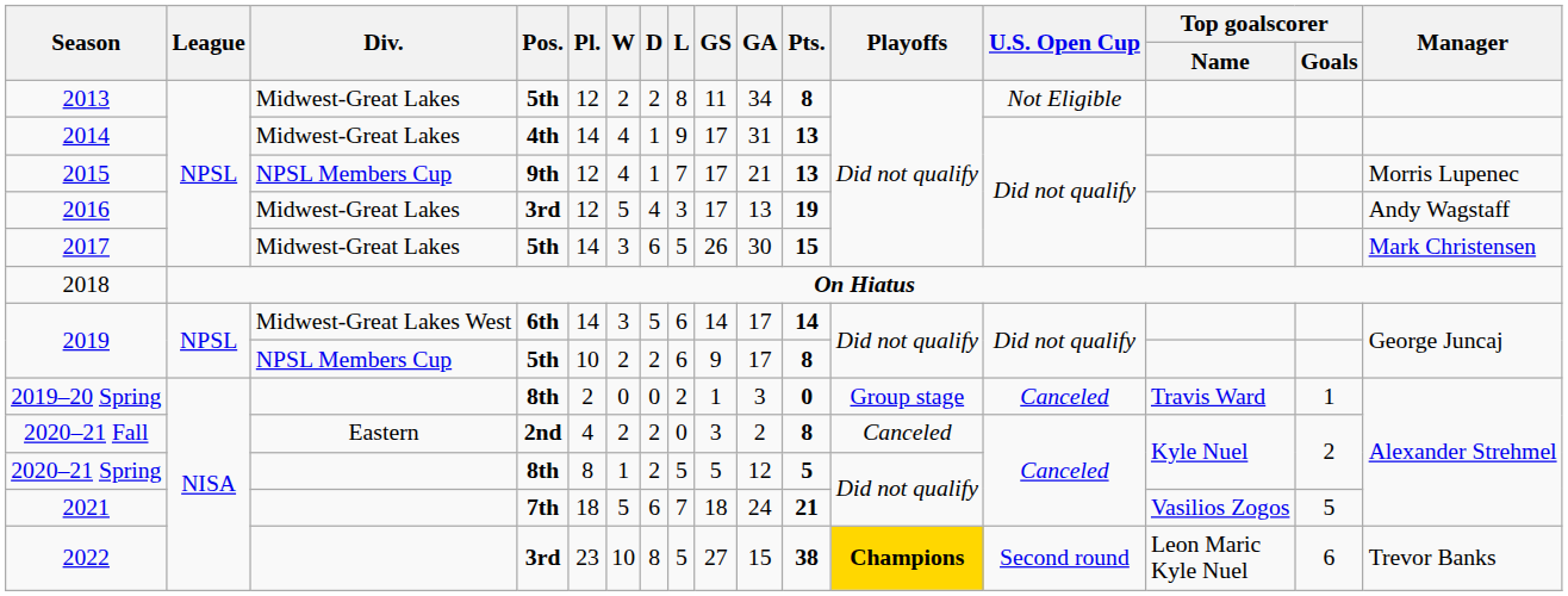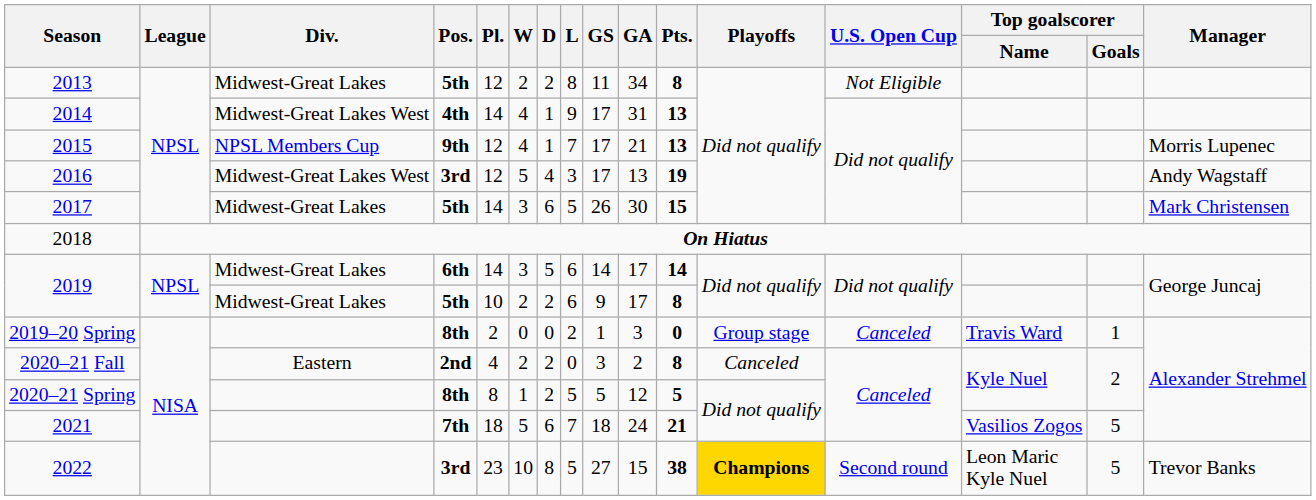2014 | Div.: Midwest-Great Lakes -> Midwest-Great Lakes West
2016 | Div.: Midwest-Great Lakes -> Midwest-Great Lakes West
2019 / 6th | Div.: Midwest-Great Lakes West -> Midwest-Great Lakes
2019 / 5th | Div.: NPSL Members Cup -> Midwest-Great Lakes
2022 | Top goalscorer / Goals: 6 -> 5
